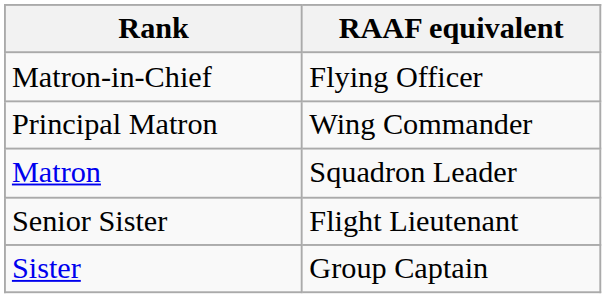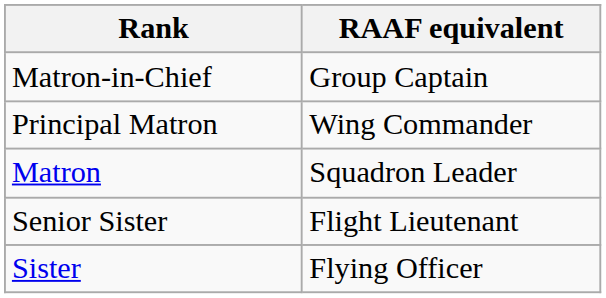Matron-in-Chief | RAAF equivalent: Flying Officer -> Group Captain
Sister | RAAF equivalent: Group Captain -> Flying Officer
